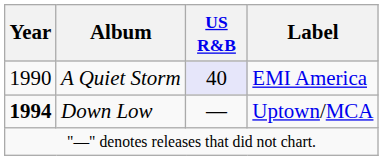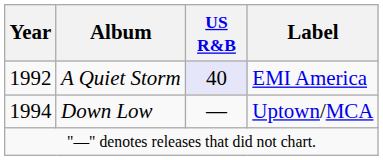A Quiet Storm | Year: 1990 -> 1992
Down Low | Year: bold -> normal
